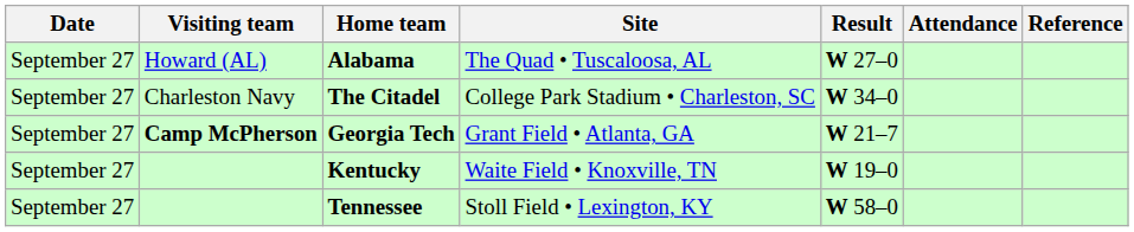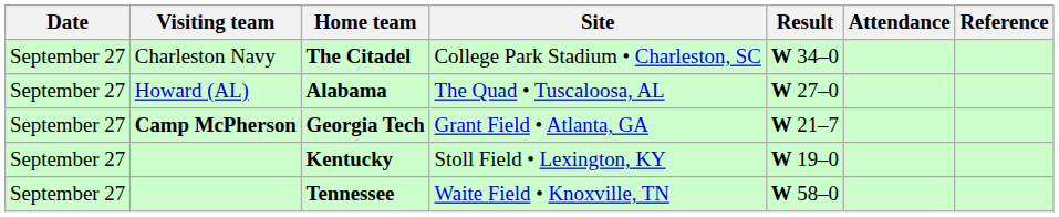rows swapped: Alabama <-> The Citadel
Kentucky | Site: Waite Field • Knoxville, TN -> Stoll Field • Lexington, KY
Tennessee | Site: Stoll Field • Lexington, KY -> Waite Field • Knoxville, TN
